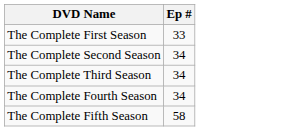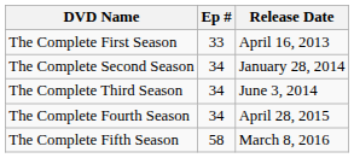+ column: Release Date | April 16, 2013 | January 28, 2014 | June 3, 2014 | April 28, 2015 | March 8, 2016
